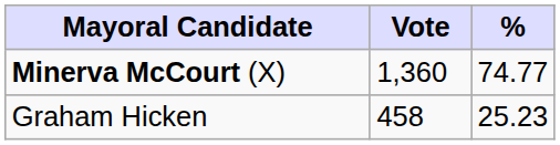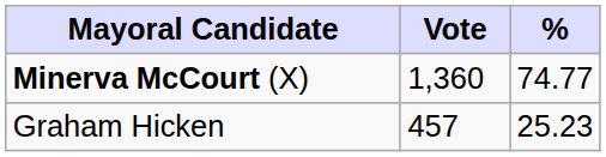Graham Hicken | Vote: 458 -> 457
